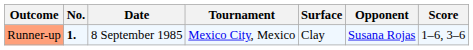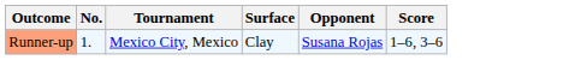- column: Date | 8 September 1985
Runner-up | No.: bold -> normal
